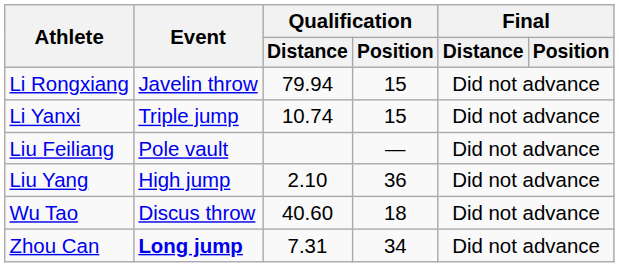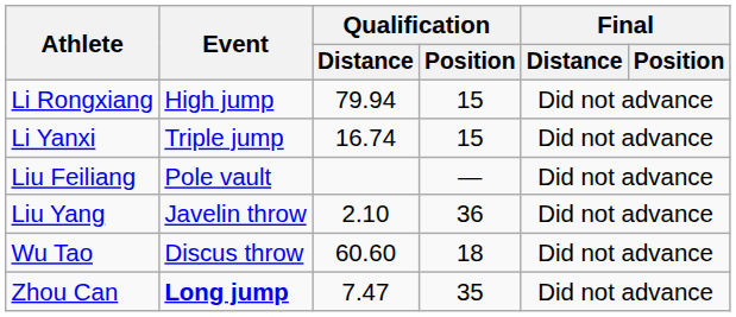Li Rongxiang | Event: Javelin throw -> High jump
Li Yanxi | Qualification / Distance: 10.74 -> 16.74
Liu Yang | Event: High jump -> Javelin throw
Wu Tao | Qualification / Distance: 40.60 -> 60.60
Zhou Can | Qualification / Distance: 7.31 -> 7.47
Zhou Can | Qualification / Position: 34 -> 35
